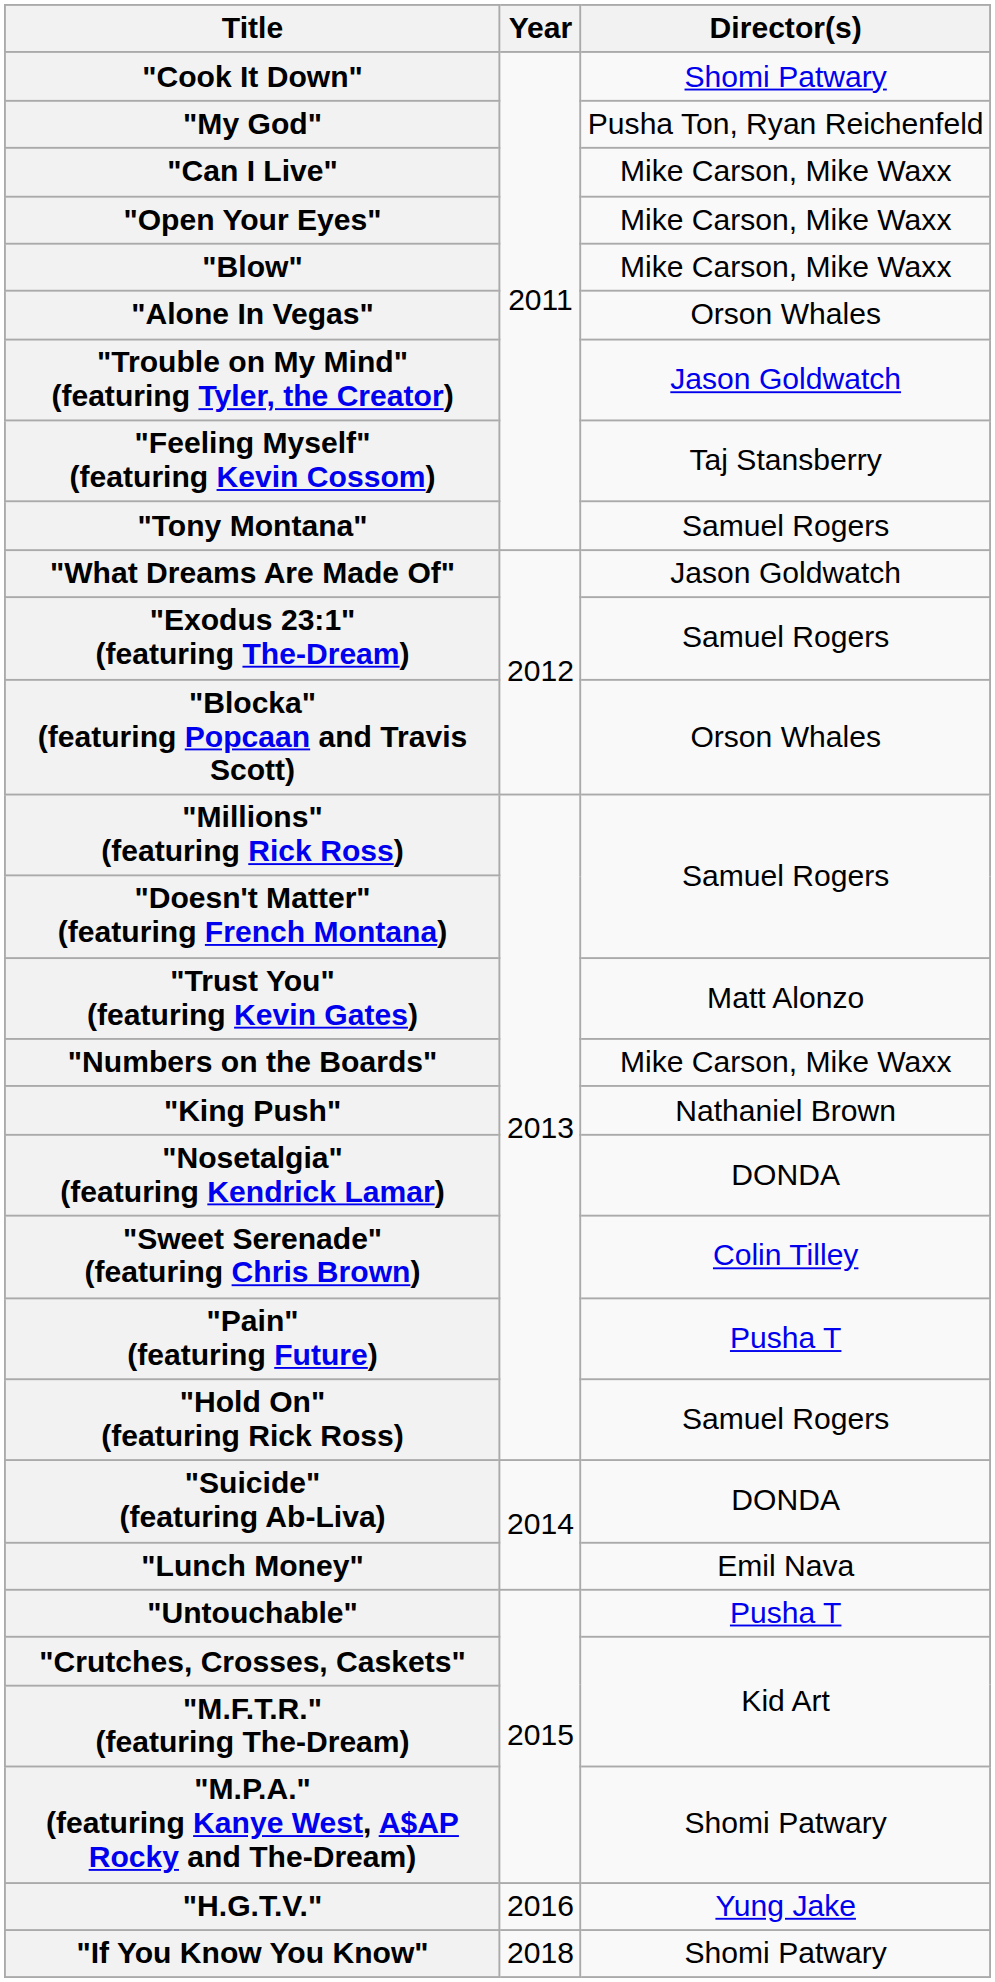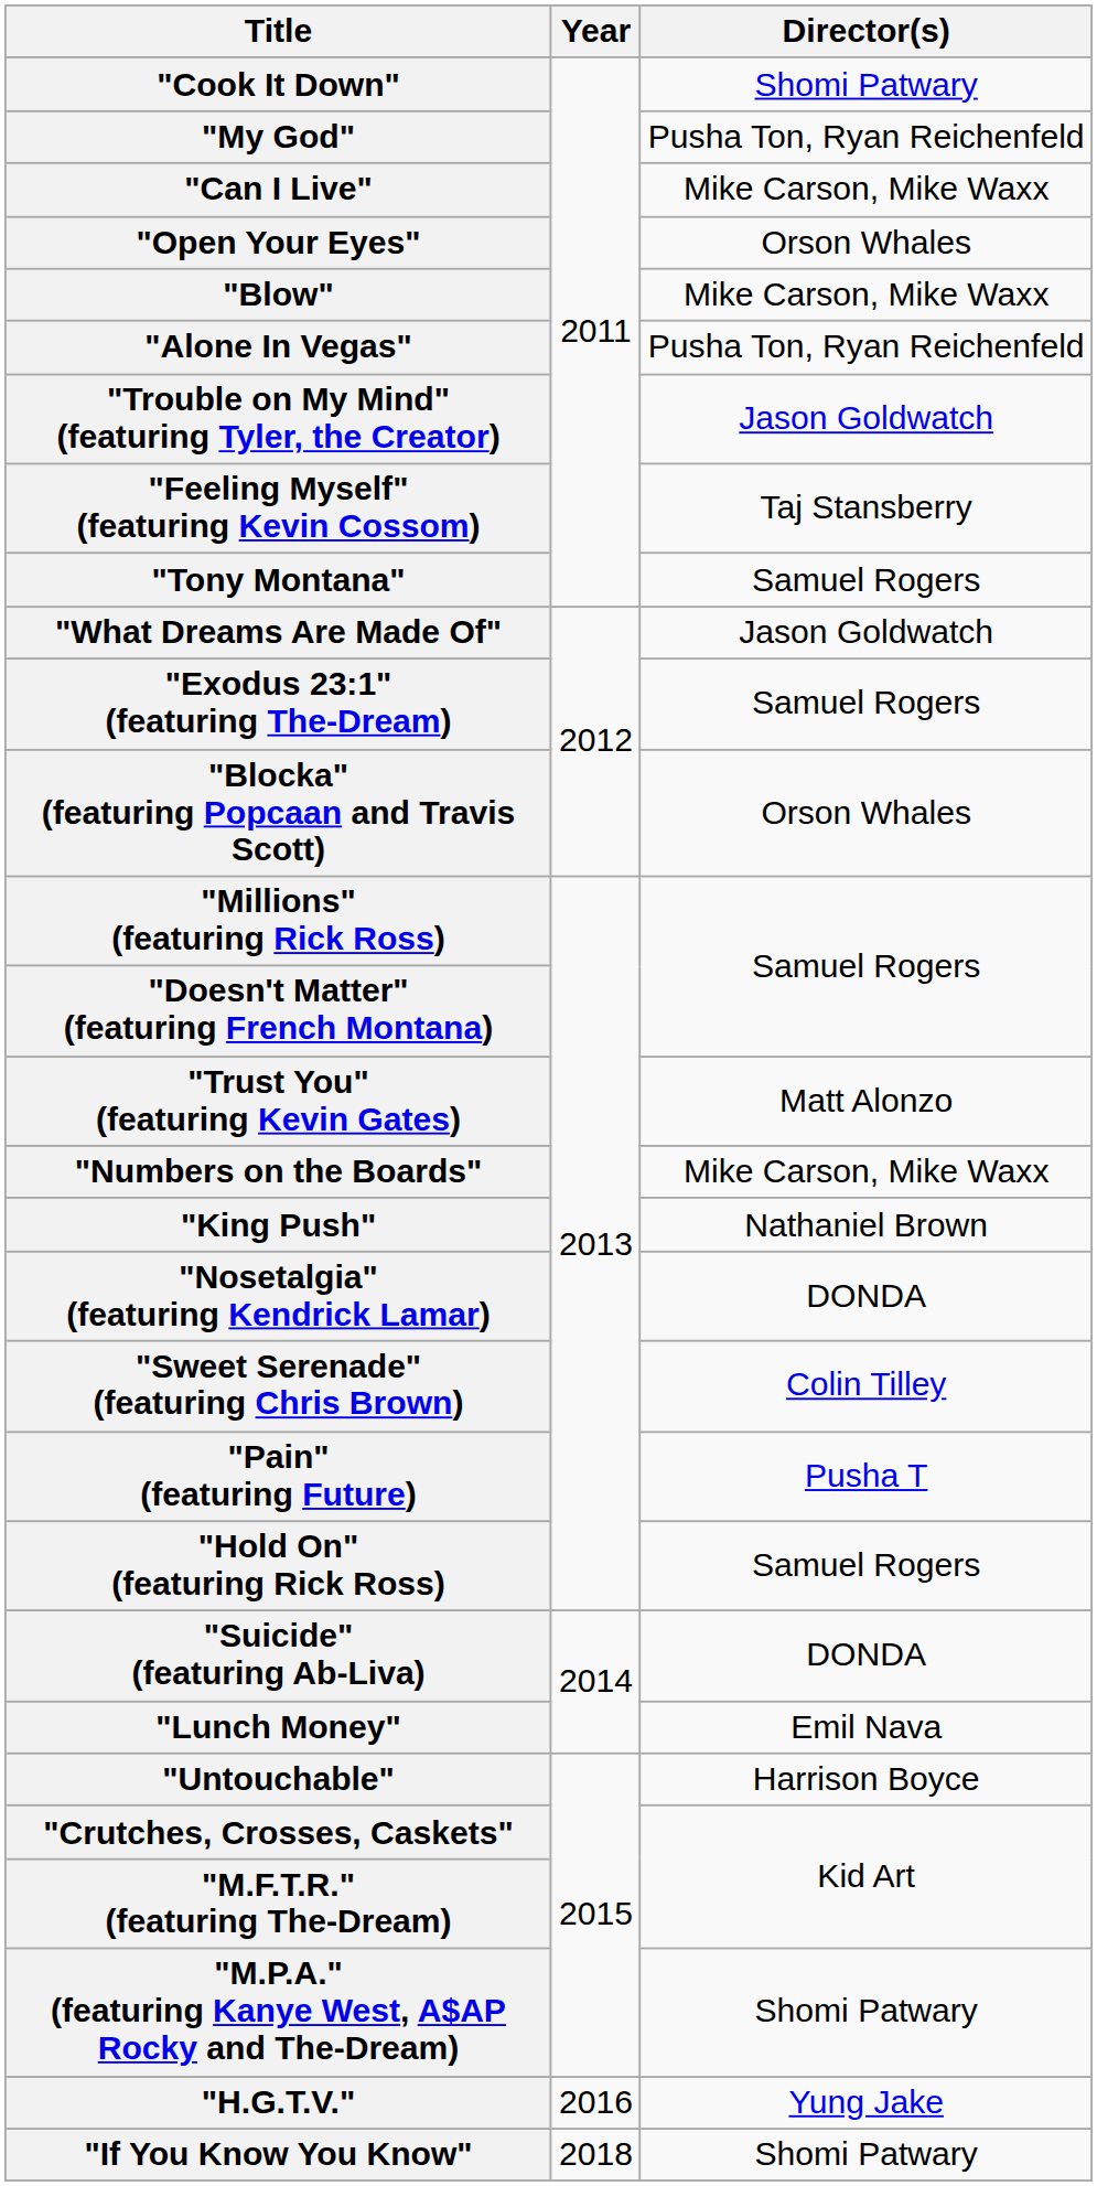"Open Your Eyes" | Director(s): Mike Carson, Mike Waxx -> Orson Whales
"Alone In Vegas" | Director(s): Orson Whales -> Pusha Ton, Ryan Reichenfeld
"Untouchable" | Director(s): Pusha T -> Harrison Boyce
